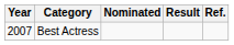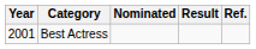Best Actress | Year: 2007 -> 2001
